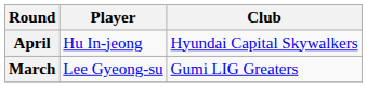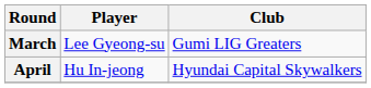rows swapped: March <-> April
